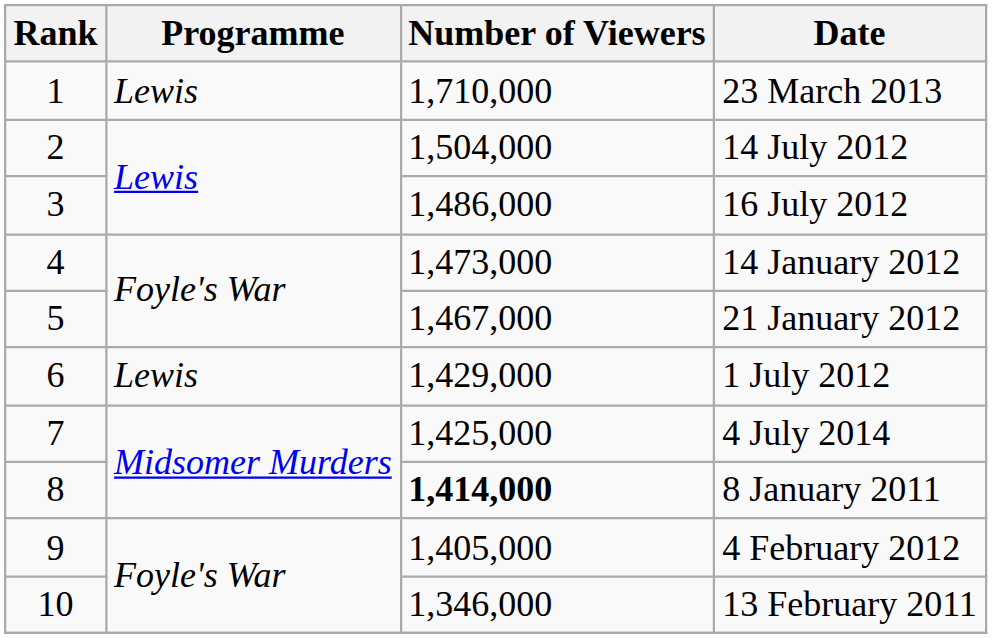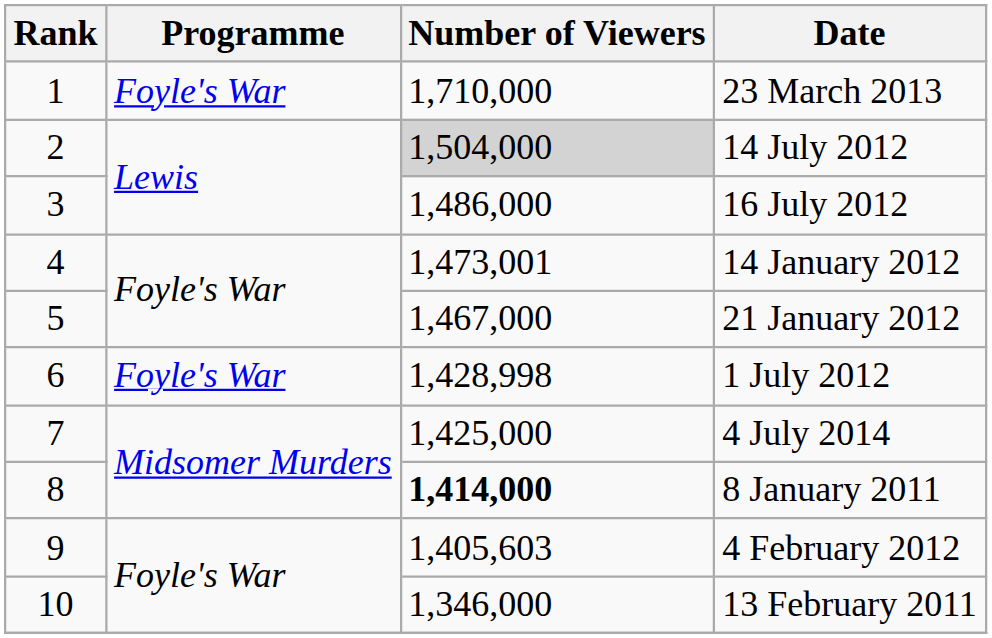23 March 2013 | Programme: Lewis -> Foyle's War
14 July 2012 | Number of Viewers: no background -> lightgrey background
14 January 2012 | Number of Viewers: 1,473,000 -> 1,473,001
1 July 2012 | Programme: Lewis -> Foyle's War
1 July 2012 | Number of Viewers: 1,429,000 -> 1,428,998
4 February 2012 | Number of Viewers: 1,405,000 -> 1,405,603
